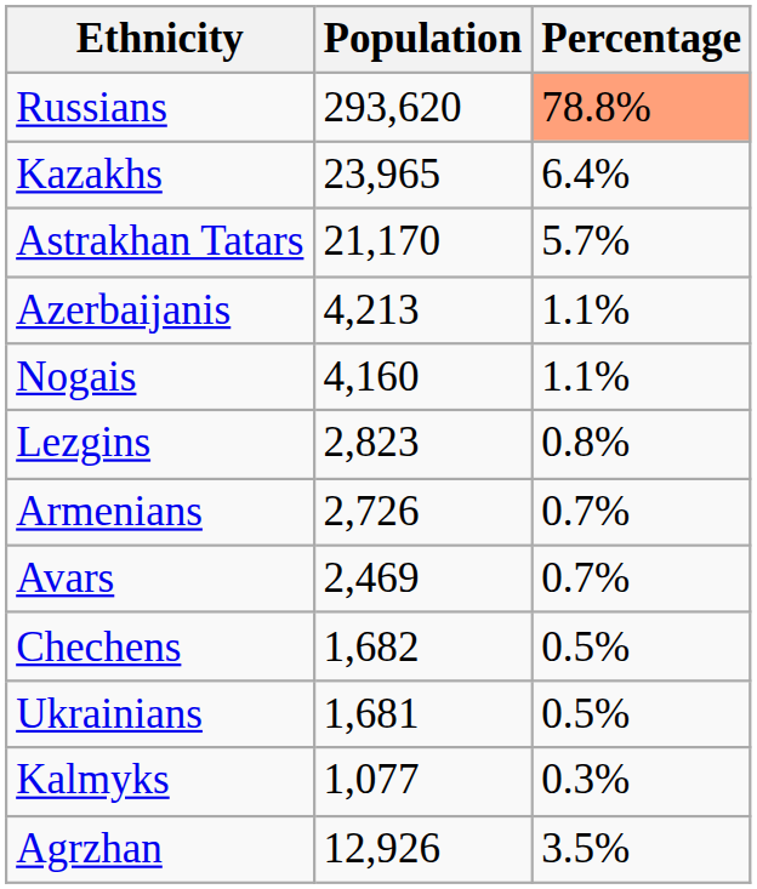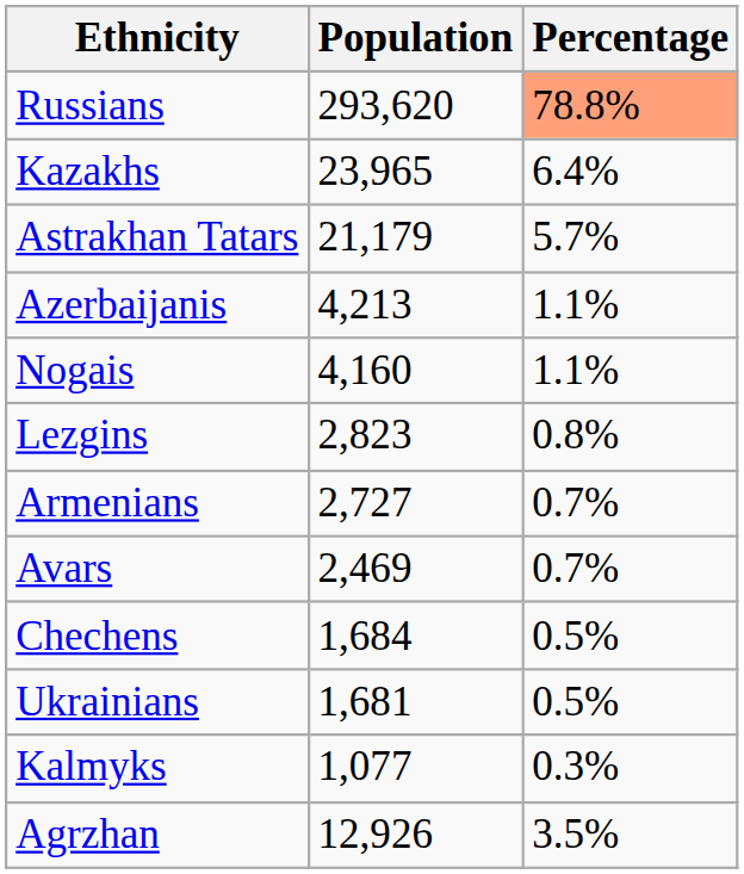Astrakhan Tatars | Population: 21,170 -> 21,179
Armenians | Population: 2,726 -> 2,727
Chechens | Population: 1,682 -> 1,684
